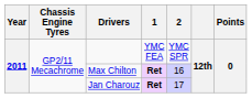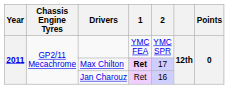Max Chilton | 2: 16 -> 17
Jan Charouz | 1: bold -> normal
Jan Charouz | 2: 17 -> 16
